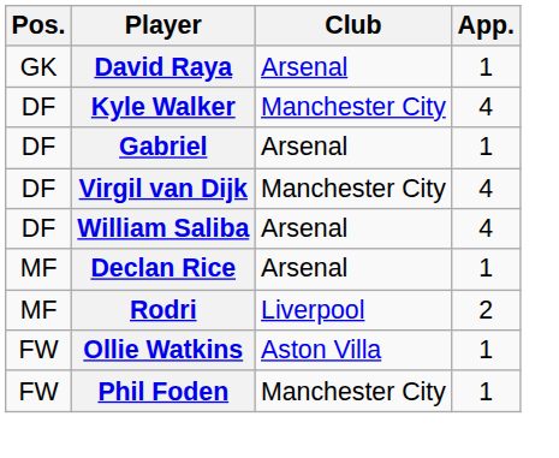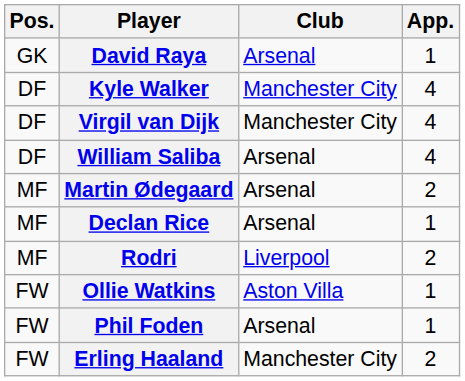- row: DF | Gabriel | Arsenal | 1
+ row: MF | Martin Ødegaard | Arsenal | 2
Phil Foden | Club: Manchester City -> Arsenal
+ row: FW | Erling Haaland | Manchester City | 2
